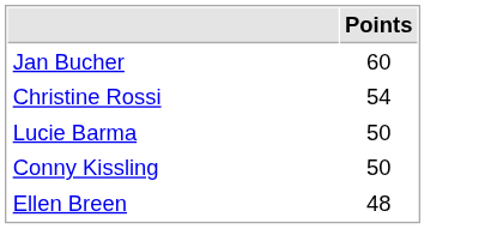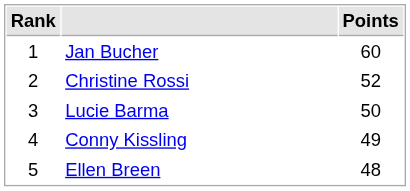+ column: Rank | 1 | 2 | 3 | 4 | 5
Christine Rossi | Points: 54 -> 52
Conny Kissling | Points: 50 -> 49
